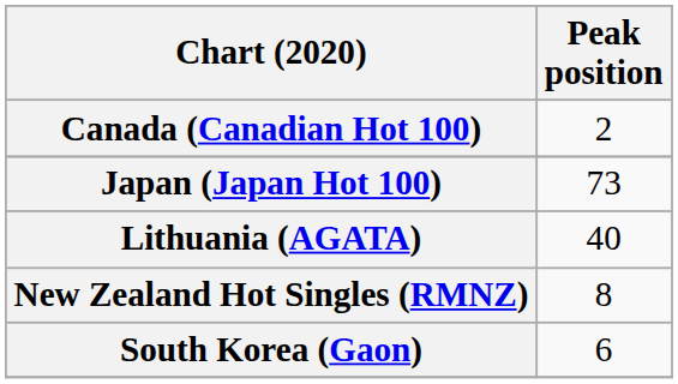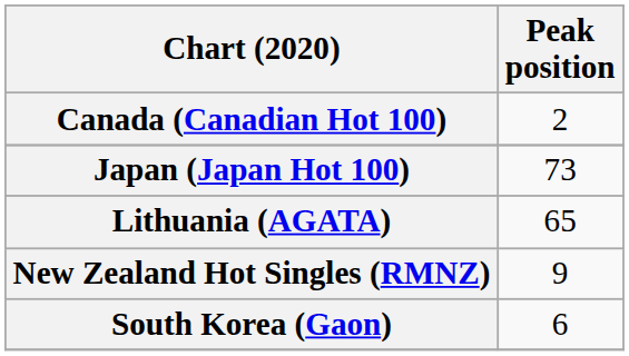Lithuania (AGATA) | Peak position: 40 -> 65
New Zealand Hot Singles (RMNZ) | Peak position: 8 -> 9
